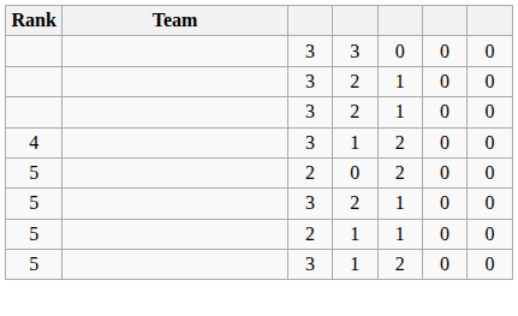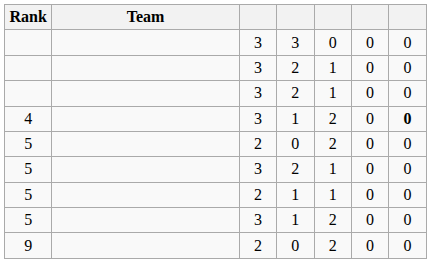4 | column 7: normal -> bold
+ row: 9 | 2 | 0 | 2 | 0 | 0
